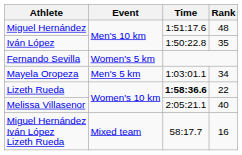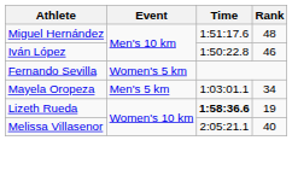Iván López | Rank: 35 -> 46
Lizeth Rueda | Rank: 22 -> 19
- row: Miguel Hernández Iván López Lizeth Rueda | Mixed team | 58:17.7 | 16
